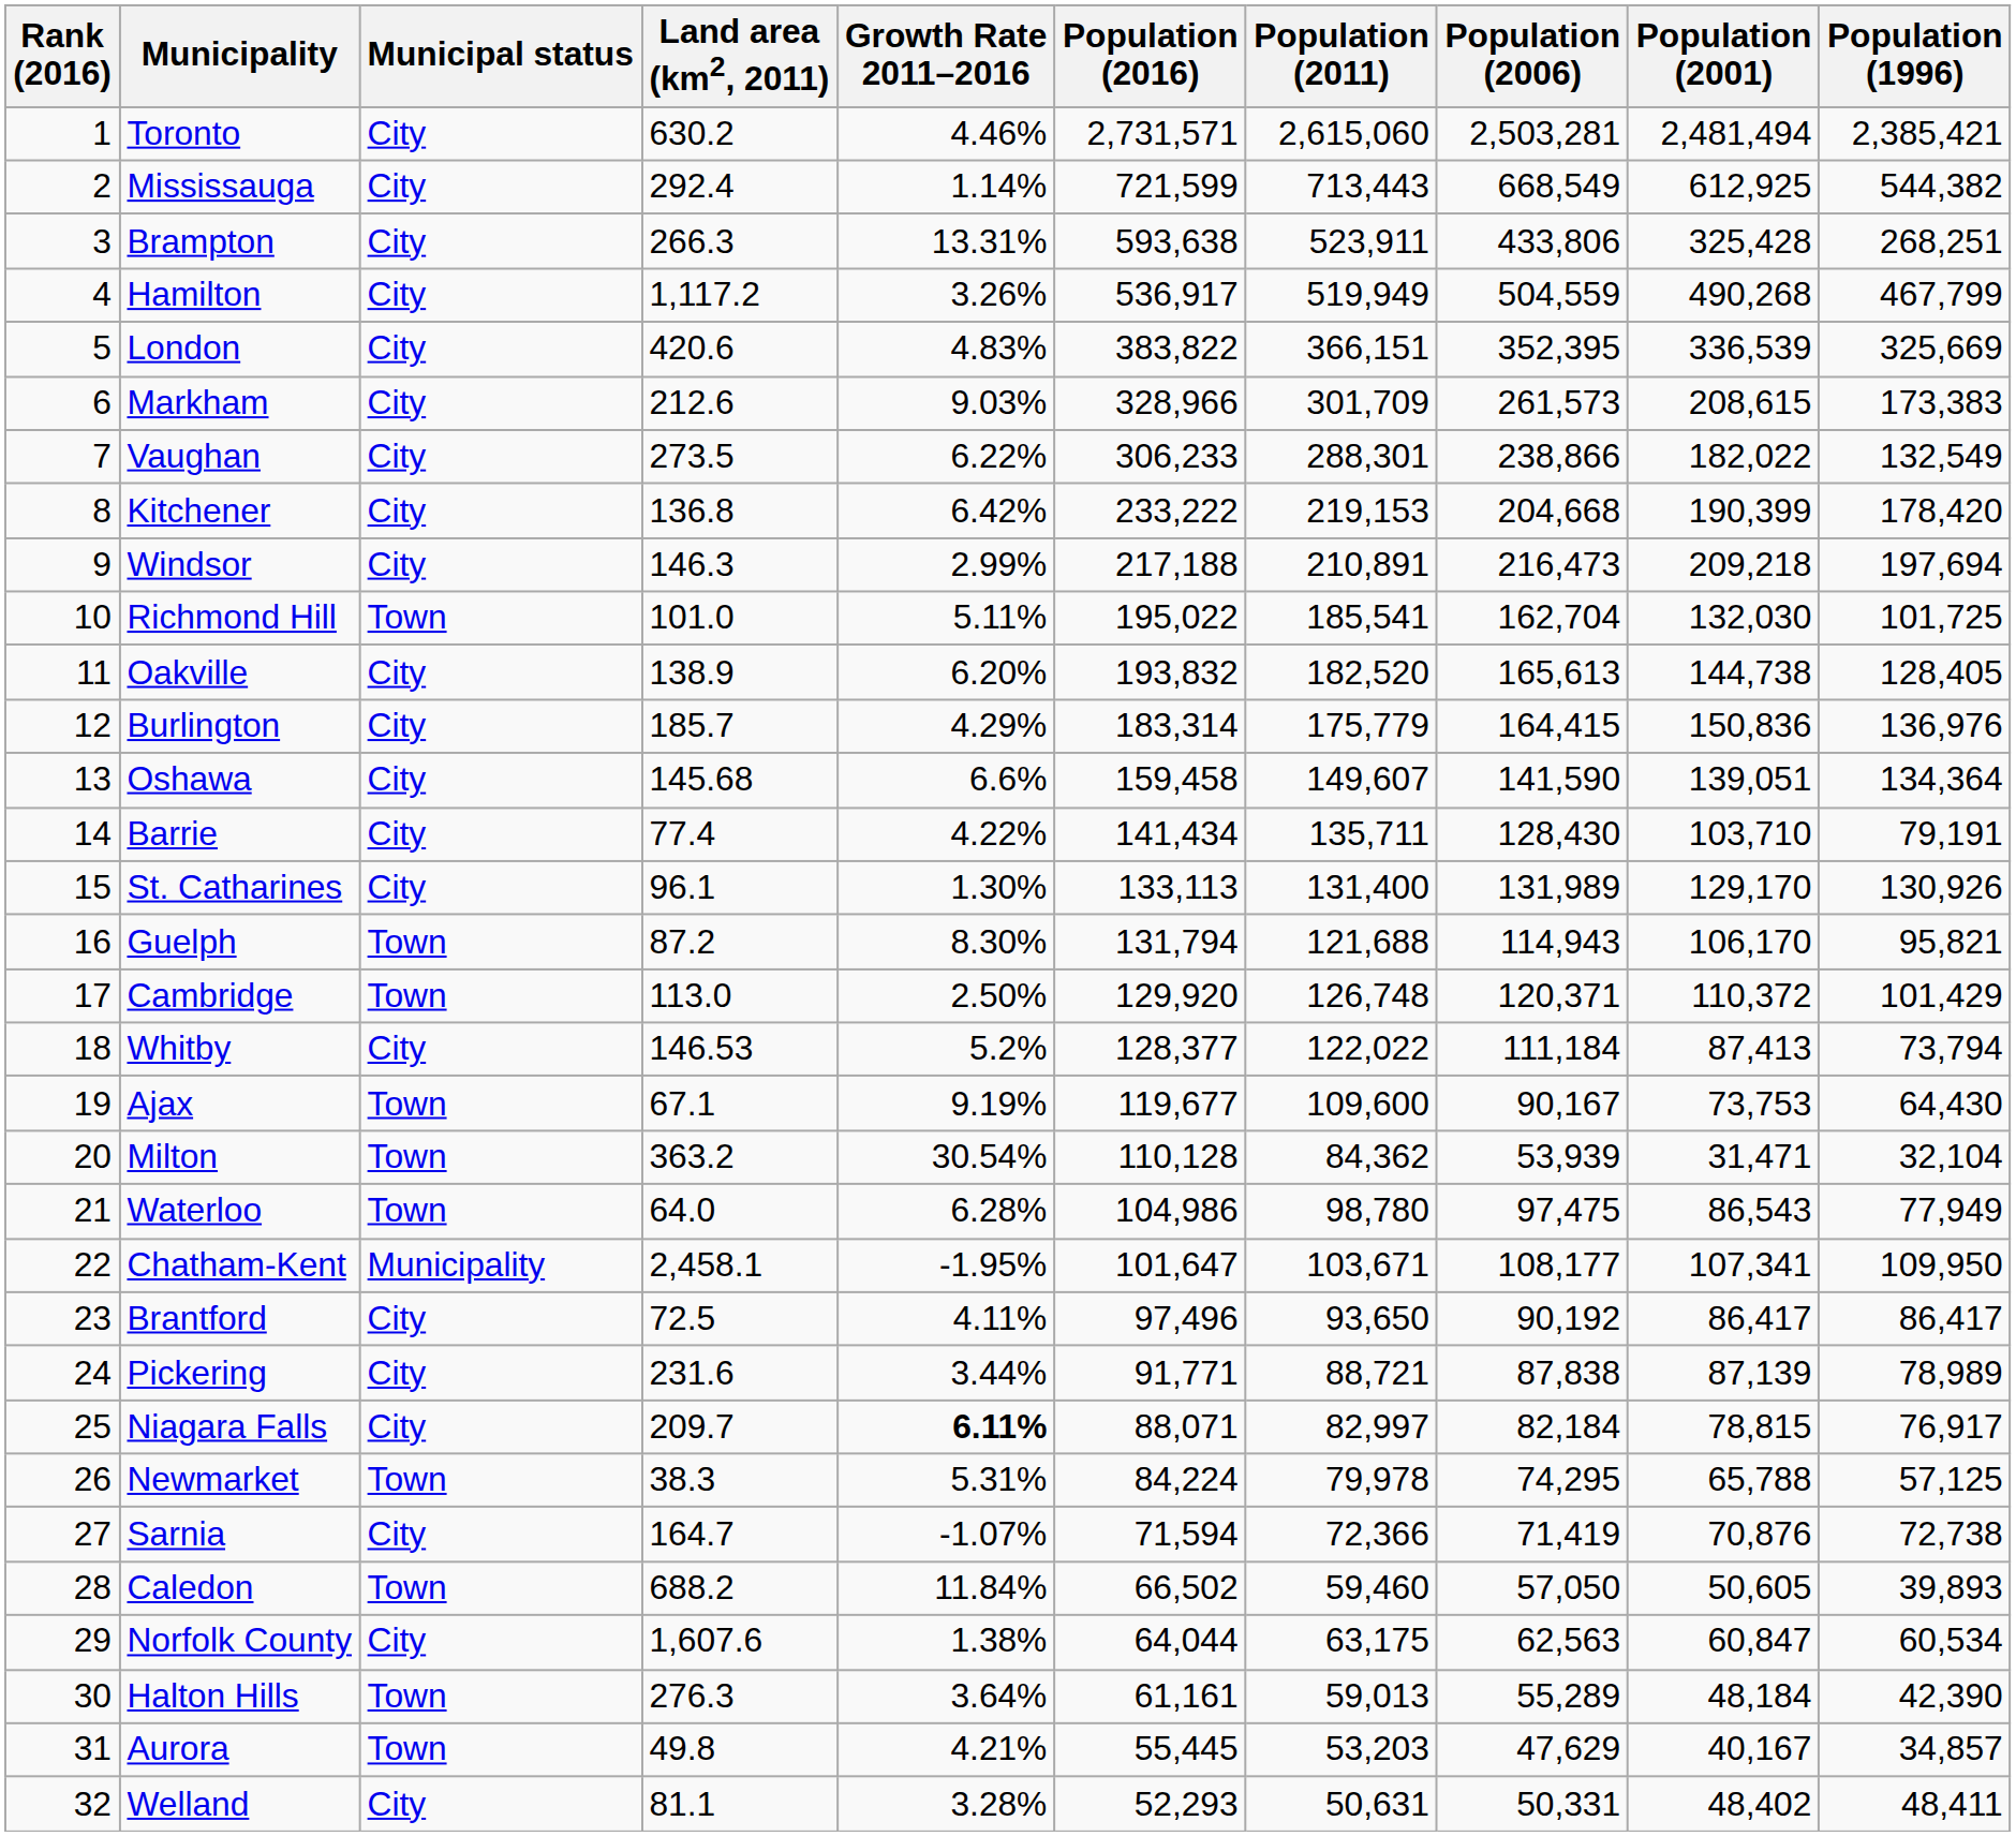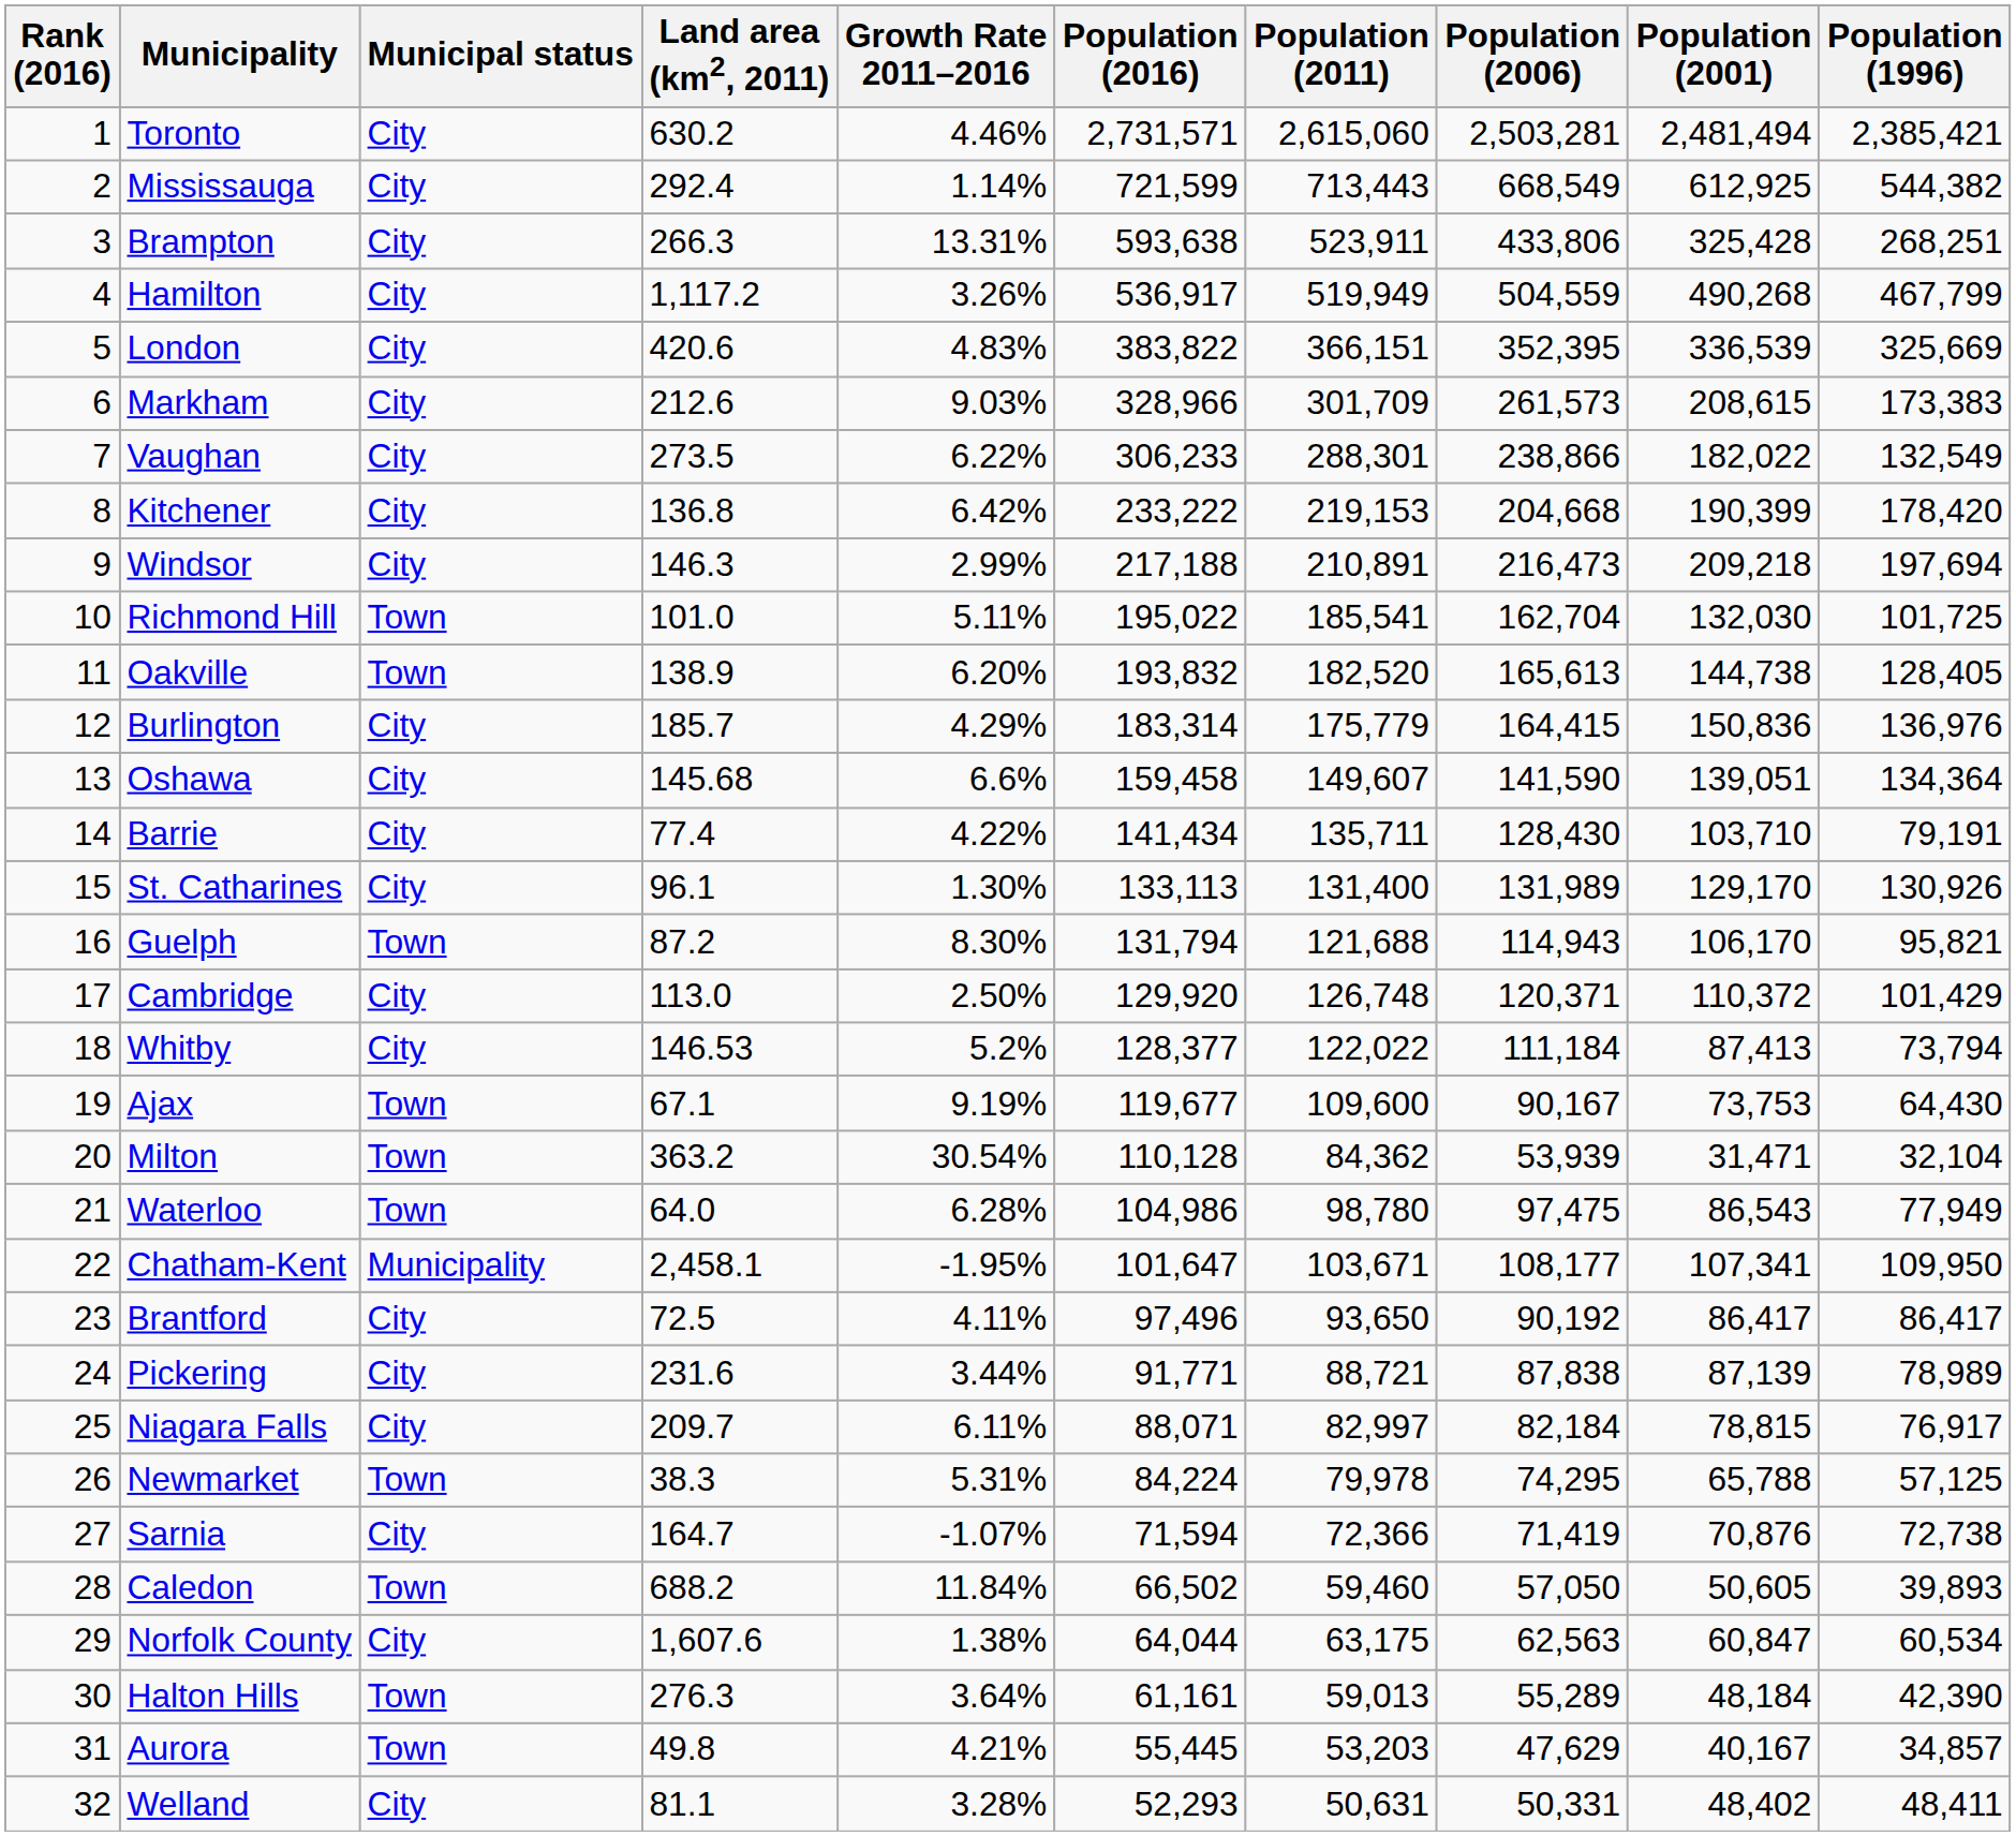Oakville | Municipal status: City -> Town
Cambridge | Municipal status: Town -> City
Niagara Falls | Growth Rate 2011–2016: bold -> normal
